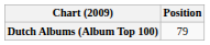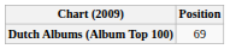Dutch Albums (Album Top 100) | Position: 79 -> 69
